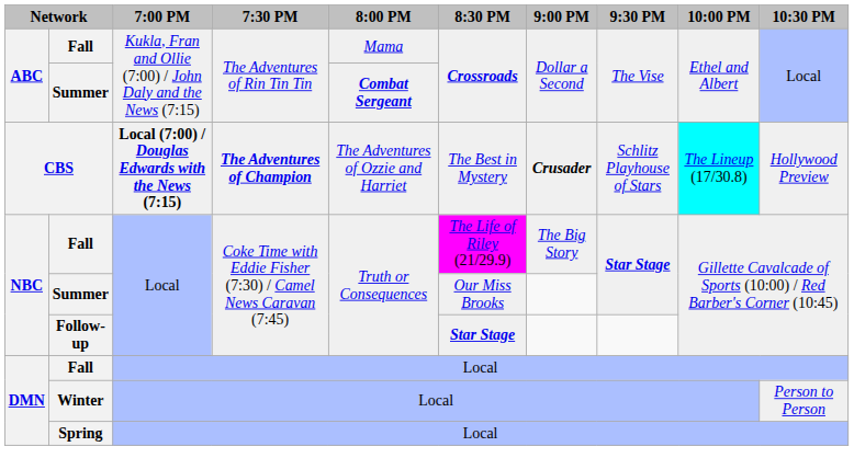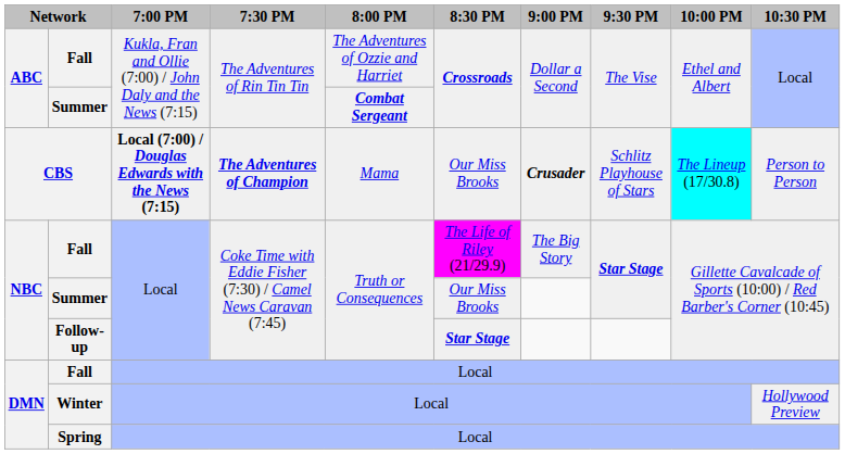ABC / Fall | 8:00 PM: Mama -> The Adventures of Ozzie and Harriet
CBS | 8:00 PM: The Adventures of Ozzie and Harriet -> Mama
CBS | 8:30 PM: The Best in Mystery -> Our Miss Brooks
CBS | 10:30 PM: Hollywood Preview -> Person to Person
Winter | 10:30 PM: Person to Person -> Hollywood Preview
